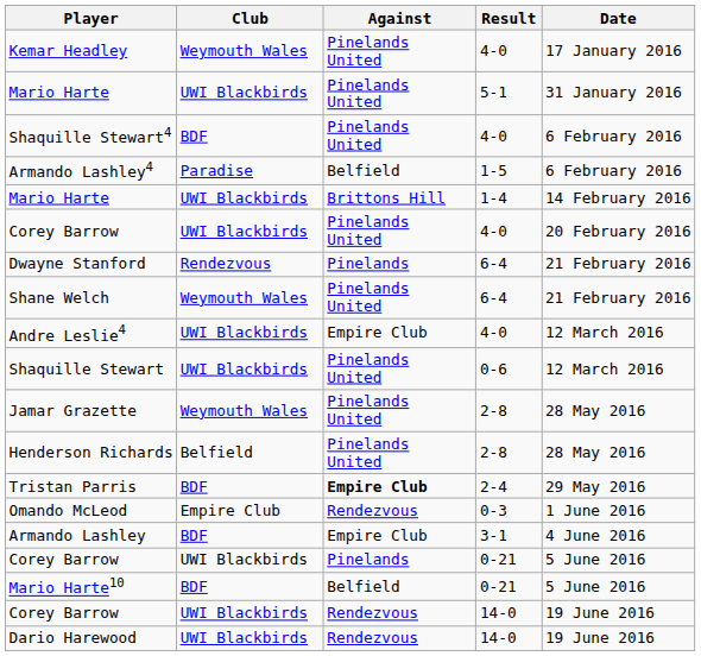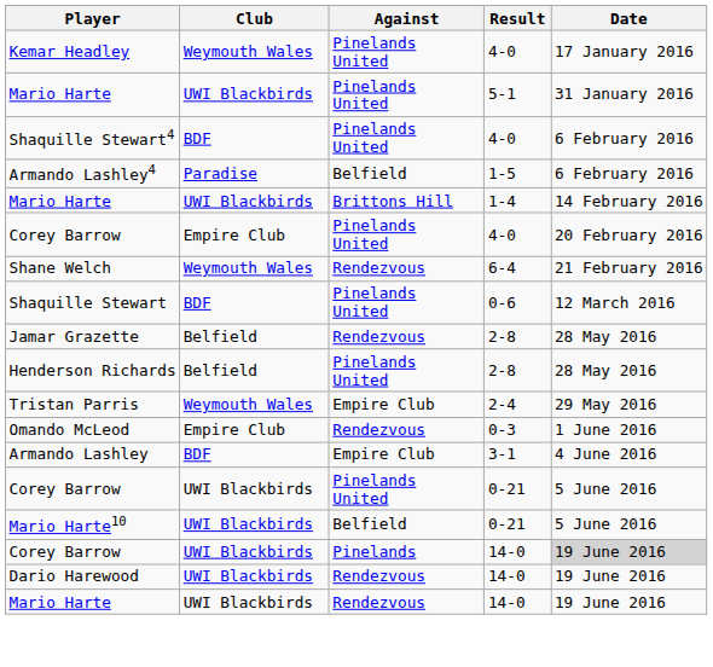Corey Barrow / 4-0 | Club: UWI Blackbirds -> Empire Club
- row: Dwayne Stanford | Rendezvous | Pinelands | 6-4 | 21 February 2016
Shane Welch | Against: Pinelands United -> Rendezvous
- row: Andre Leslie4 | UWI Blackbirds | Empire Club | 4-0 | 12 March 2016
Shaquille Stewart | Club: UWI Blackbirds -> BDF
Jamar Grazette | Club: Weymouth Wales -> Belfield
Jamar Grazette | Against: Pinelands United -> Rendezvous
Tristan Parris | Club: BDF -> Weymouth Wales
Tristan Parris | Against: bold -> normal
Corey Barrow / 0-21 | Against: Pinelands -> Pinelands United
Mario Harte10 | Club: BDF -> UWI Blackbirds
Corey Barrow / 14-0 | Against: Rendezvous -> Pinelands
Corey Barrow / 14-0 | Date: no background -> lightgrey background
+ row: Mario Harte | UWI Blackbirds | Rendezvous | 14-0 | 19 June 2016
